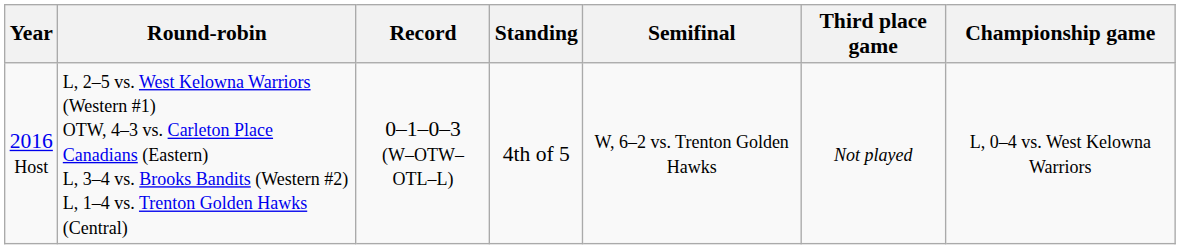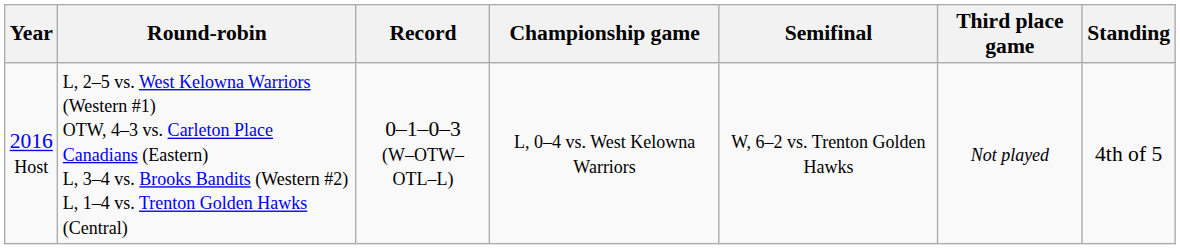columns swapped: Standing <-> Championship game
